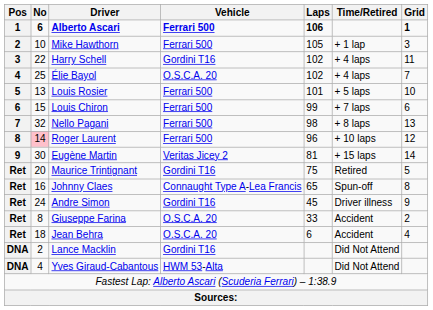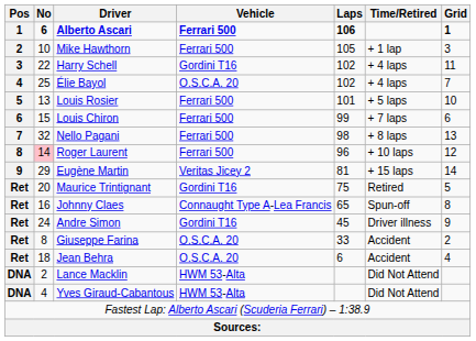Eugène Martin | No: 30 -> 29
Lance Macklin | Vehicle: Gordini T16 -> HWM 53-Alta
